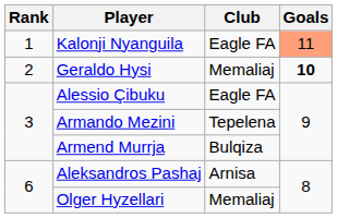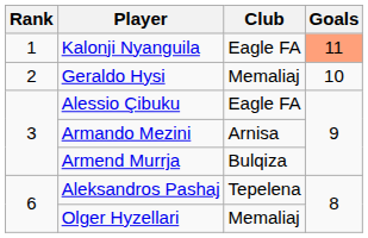Geraldo Hysi | Goals: bold -> normal
Armando Mezini | Club: Tepelena -> Arnisa
Aleksandros Pashaj | Club: Arnisa -> Tepelena
